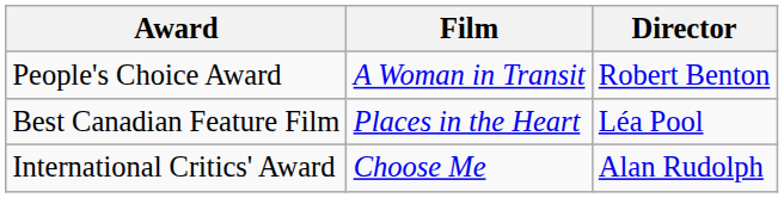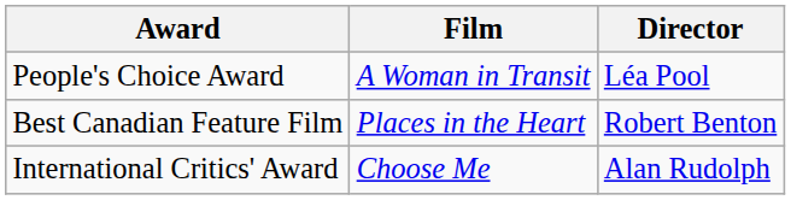People's Choice Award | Director: Robert Benton -> Léa Pool
Best Canadian Feature Film | Director: Léa Pool -> Robert Benton
